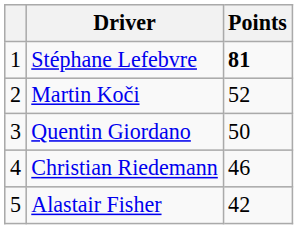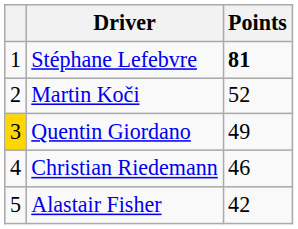Quentin Giordano | column 1: no background -> gold background
Quentin Giordano | Points: 50 -> 49
